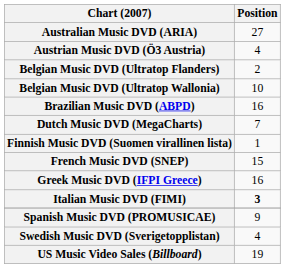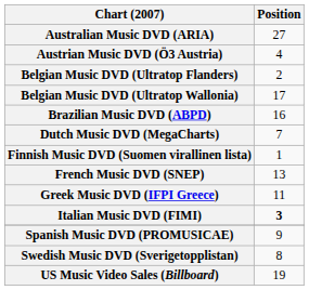Belgian Music DVD (Ultratop Wallonia) | Position: 10 -> 17
French Music DVD (SNEP) | Position: 15 -> 13
Greek Music DVD (IFPI Greece) | Position: 16 -> 11
Swedish Music DVD (Sverigetopplistan) | Position: 4 -> 8
